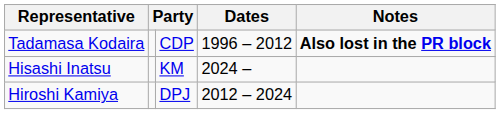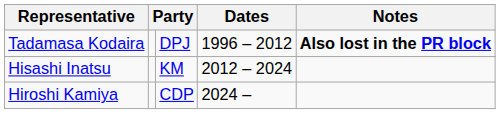Tadamasa Kodaira | column 3: CDP -> DPJ
Hisashi Inatsu | Dates: 2024 – -> 2012 – 2024
Hiroshi Kamiya | column 3: DPJ -> CDP
Hiroshi Kamiya | Dates: 2012 – 2024 -> 2024 –
